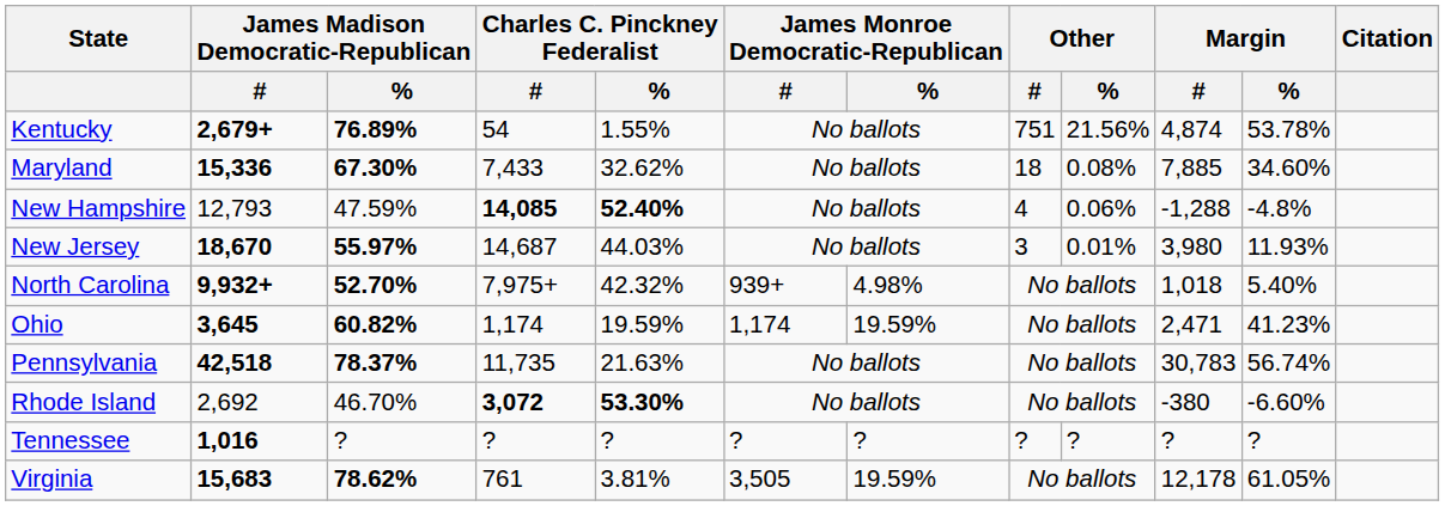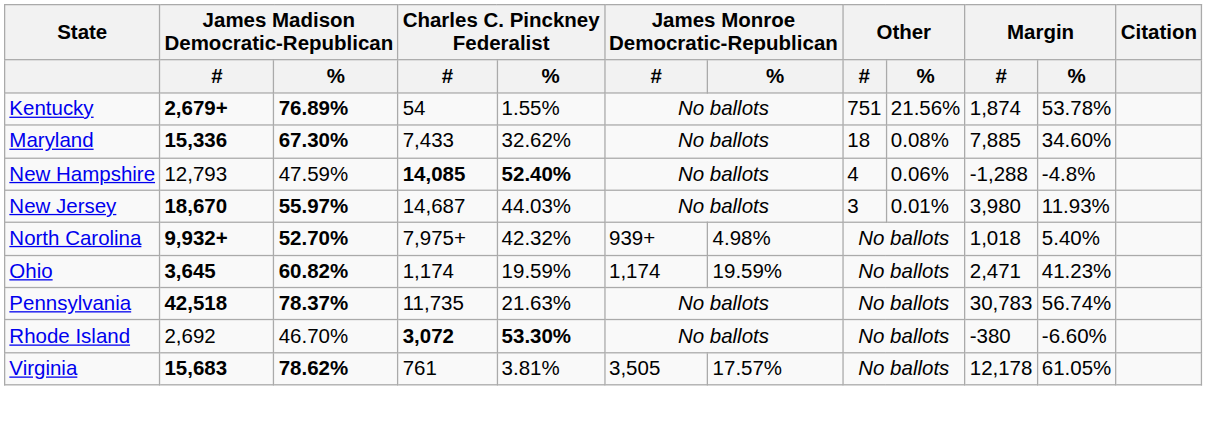Kentucky | Margin / #: 4,874 -> 1,874
- row: Tennessee | 1,016 | ? | ? | ? | ? | ? | ? | ? | ? | ?
Virginia | James Monroe Democratic-Republican / %: 19.59% -> 17.57%
